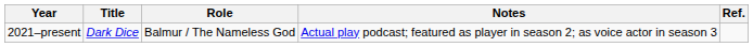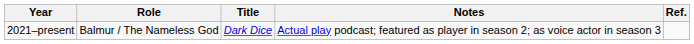columns swapped: Title <-> Role
